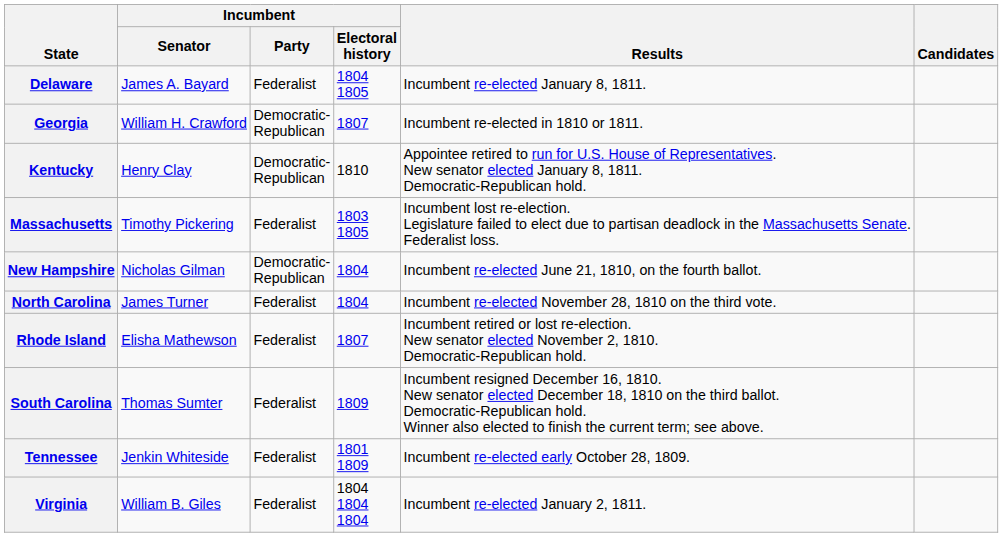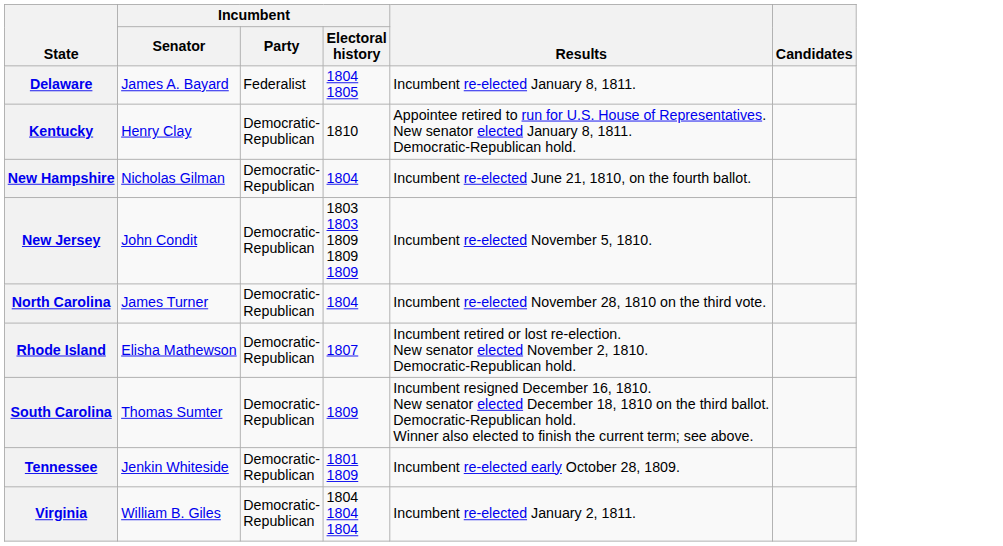- row: Georgia | William H. Crawford | Democratic- Republican | 1807 | Incumbent re-elected in 1810 or 1811.
- row: Massachusetts | Timothy Pickering | Federalist | 1803 1805 | Incumbent lost re-election. Legislature failed to elect due to partisan deadlock in the Massachusetts Senate. Federalist loss.
+ row: New Jersey | John Condit | Democratic- Republican | 1803 1803 1809 1809 1809 | Incumbent re-elected November 5, 1810.
North Carolina | Incumbent / Party: Federalist -> Democratic- Republican
Rhode Island | Incumbent / Party: Federalist -> Democratic- Republican
South Carolina | Incumbent / Party: Federalist -> Democratic- Republican
Tennessee | Incumbent / Party: Federalist -> Democratic- Republican
Virginia | Incumbent / Party: Federalist -> Democratic- Republican
